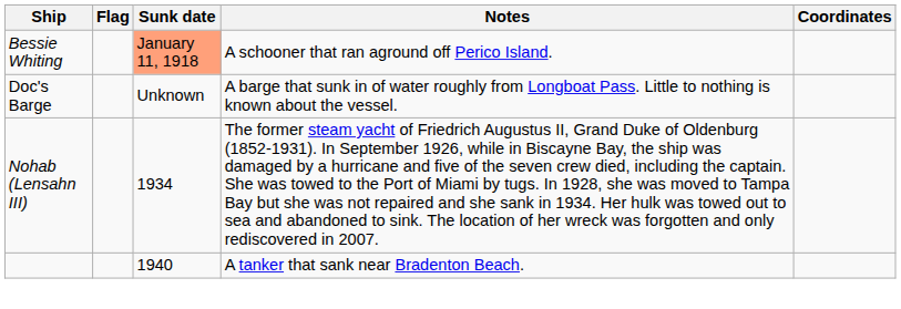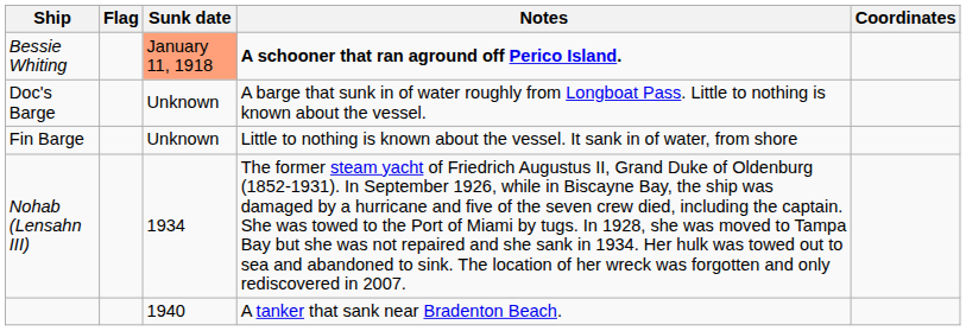Bessie Whiting | Notes: normal -> bold
+ row: Fin Barge | Unknown | Little to nothing is known about the vessel. It sank in of water, from shore
